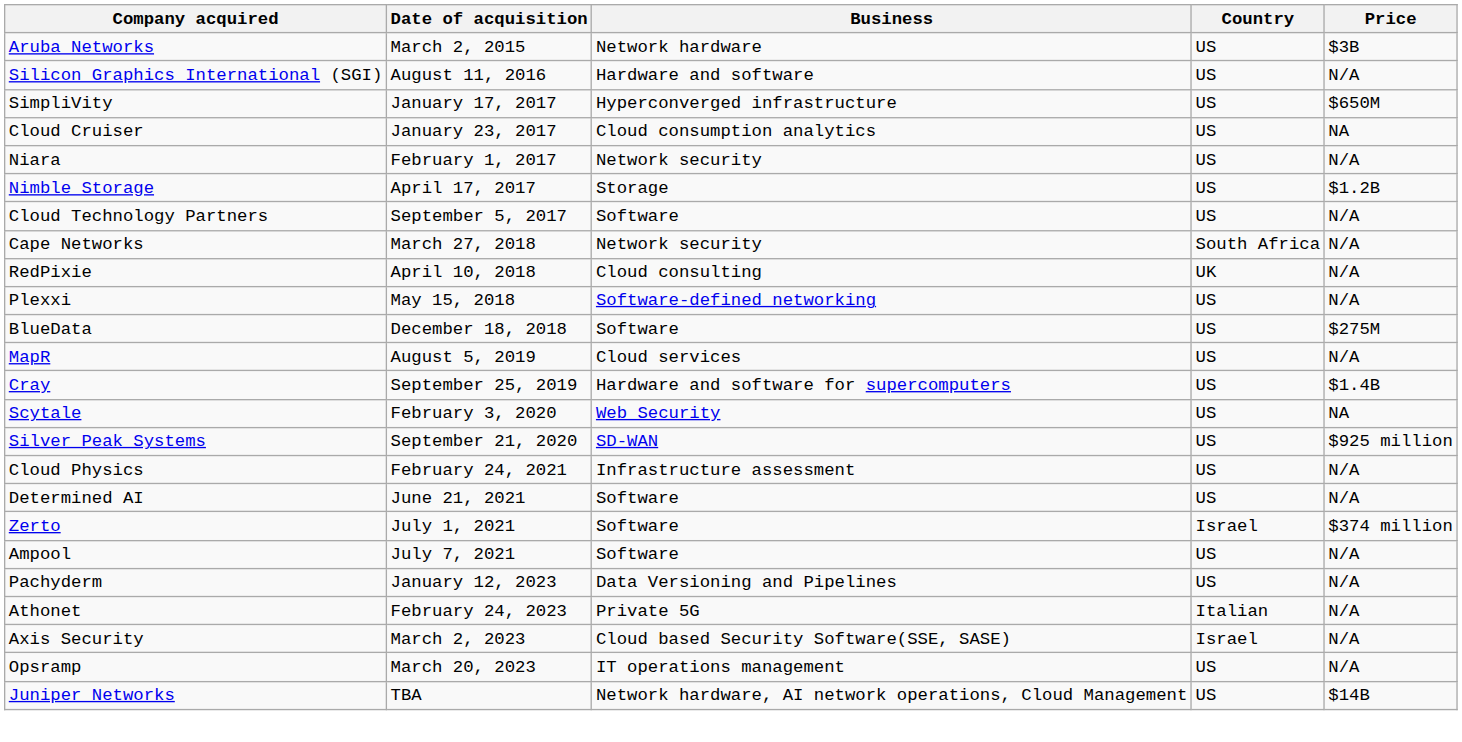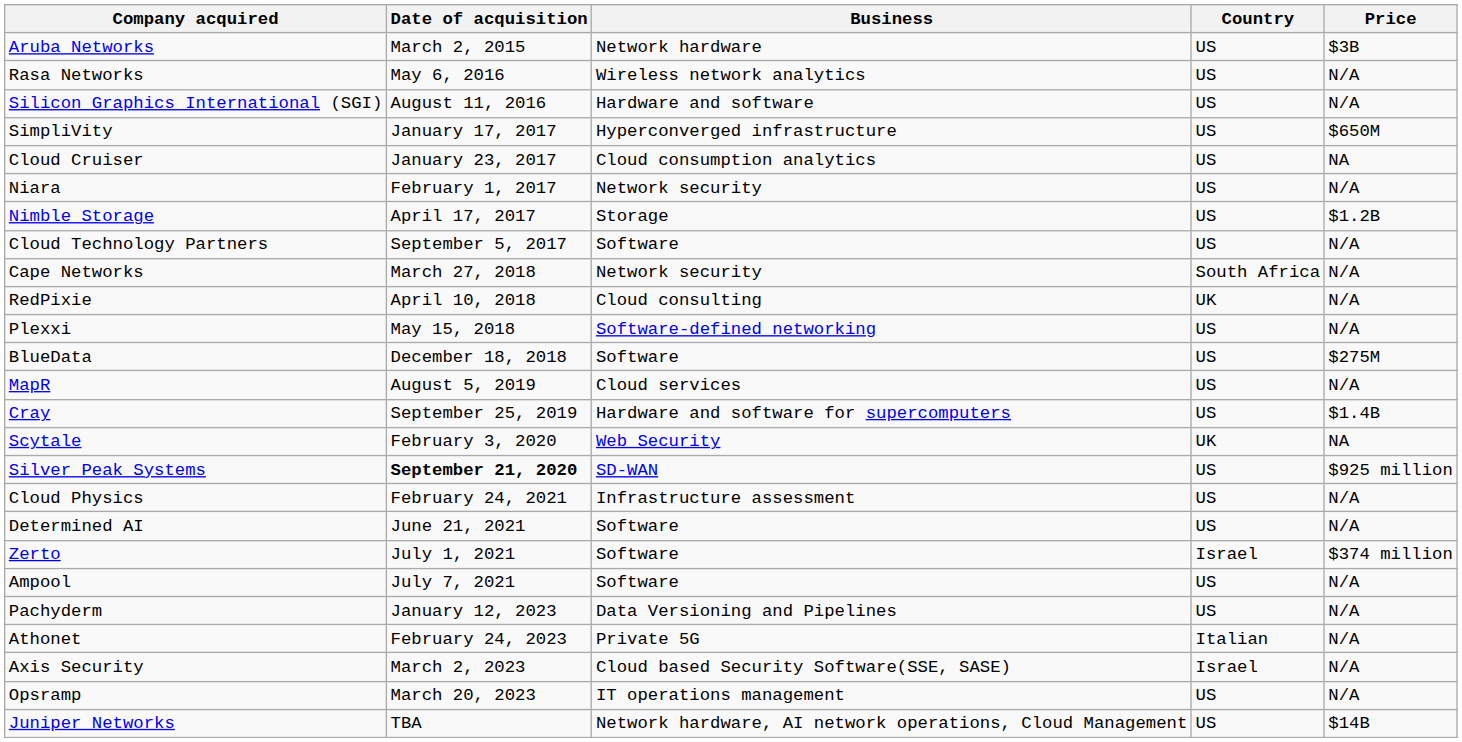+ row: Rasa Networks | May 6, 2016 | Wireless network analytics | US | N/A
Scytale | Country: US -> UK
Silver Peak Systems | Date of acquisition: normal -> bold
